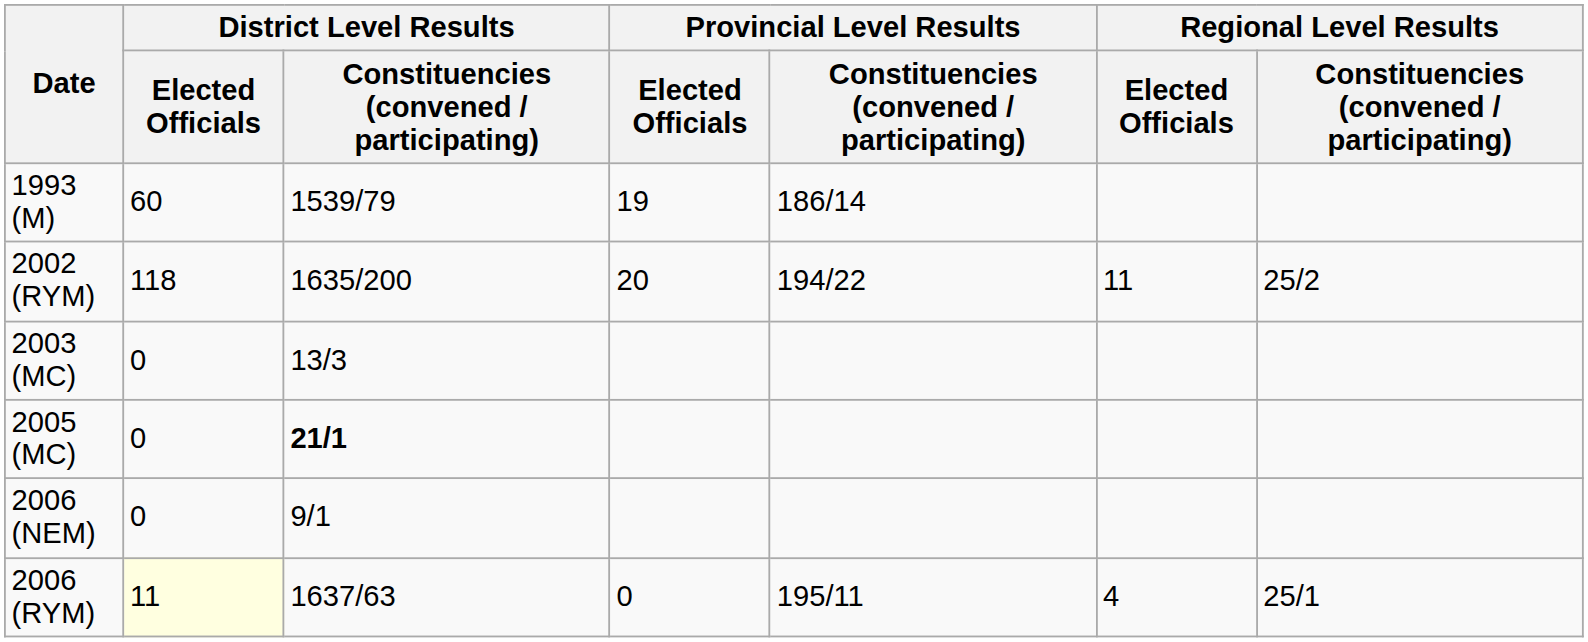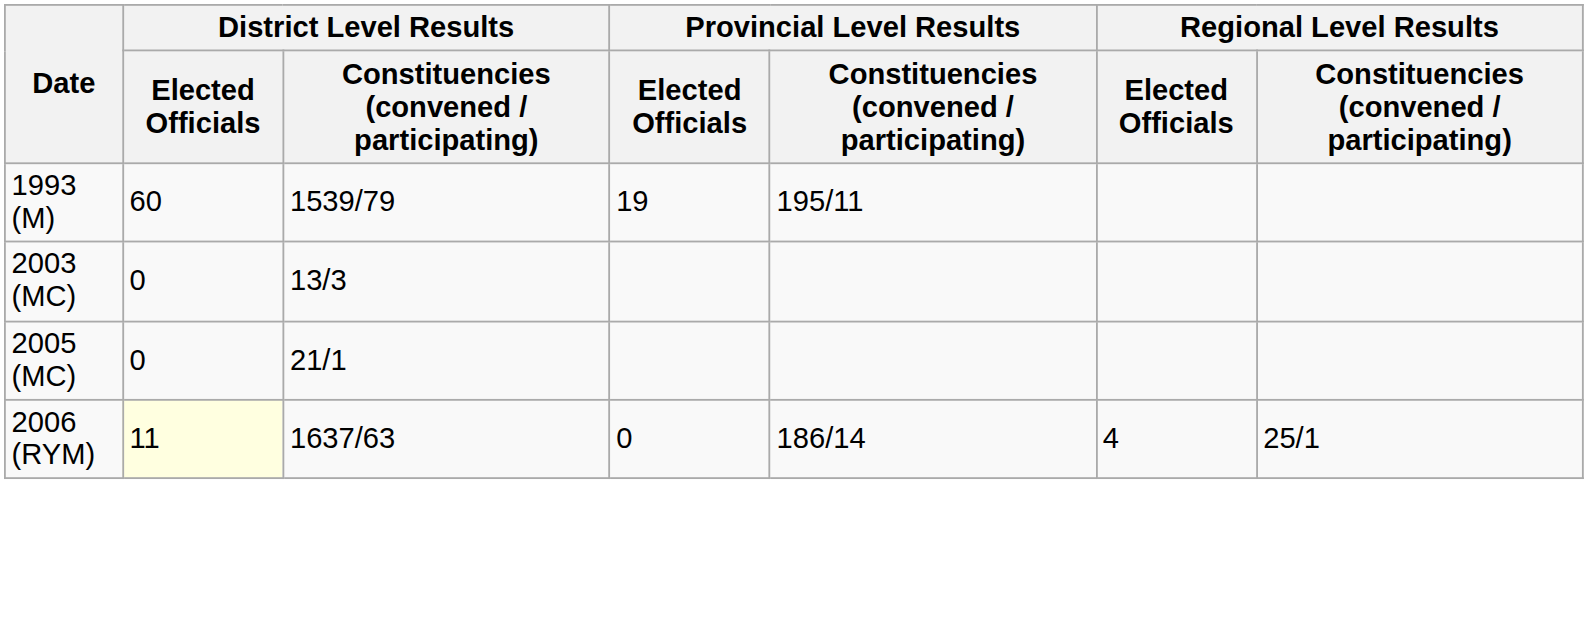1993 (M) | column 5: 186/14 -> 195/11
- row: 2002 (RYM) | 118 | 1635/200 | 20 | 194/22 | 11 | 25/2
2005 (MC) | column 3: bold -> normal
- row: 2006 (NEM) | 0 | 9/1
2006 (RYM) | column 5: 195/11 -> 186/14
